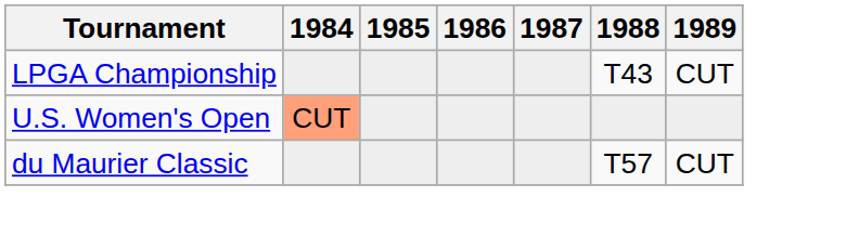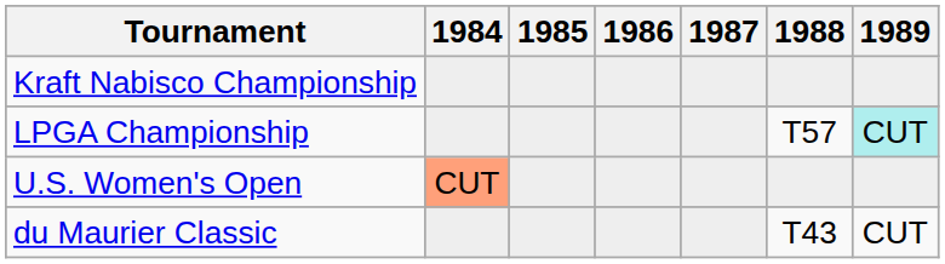+ row: Kraft Nabisco Championship
LPGA Championship | 1988: T43 -> T57
LPGA Championship | 1989: no background -> paleturquoise background
du Maurier Classic | 1988: T57 -> T43
